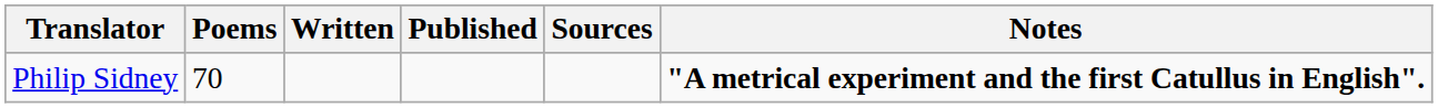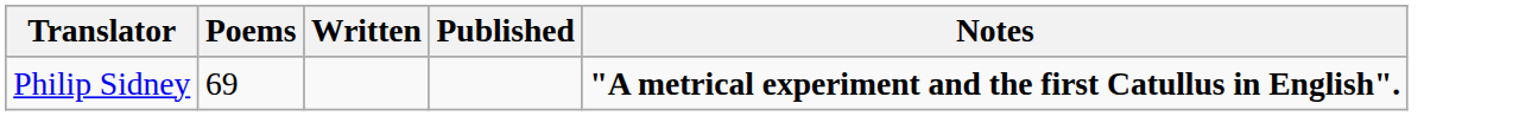- column: Sources
Philip Sidney | Poems: 70 -> 69
